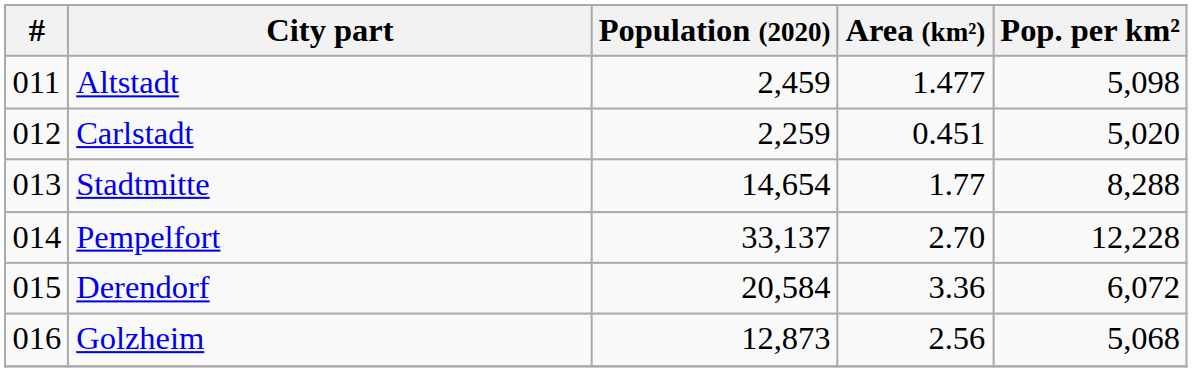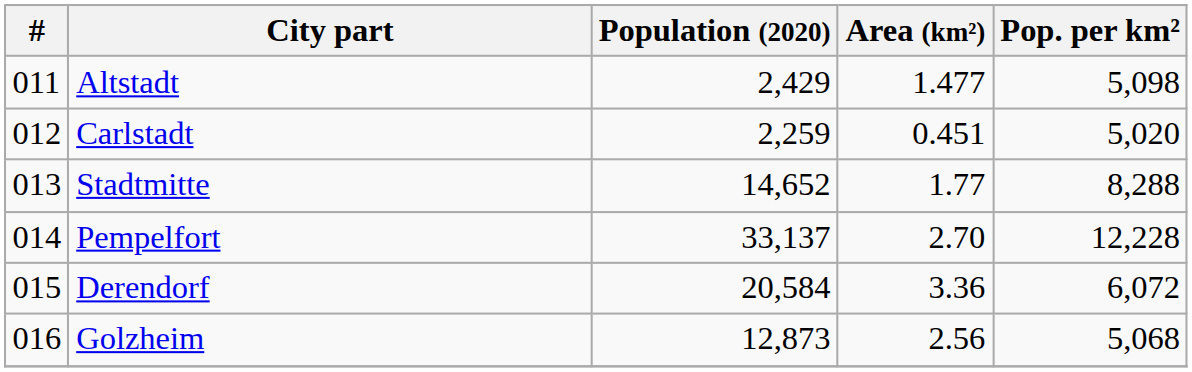Altstadt | Population (2020): 2,459 -> 2,429
Stadtmitte | Population (2020): 14,654 -> 14,652
